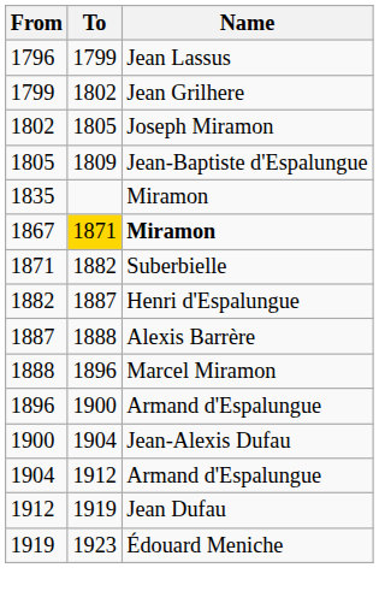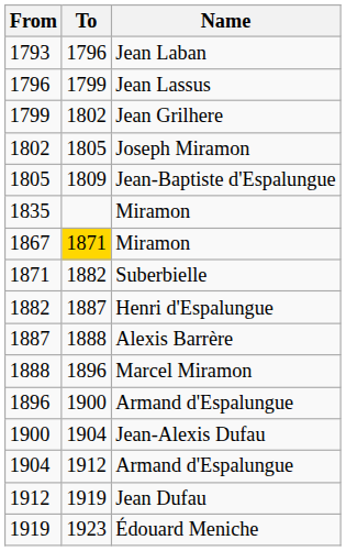+ row: 1793 | 1796 | Jean Laban
1867 | Name: bold -> normal
